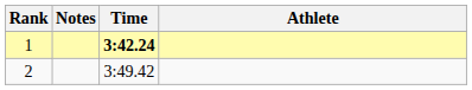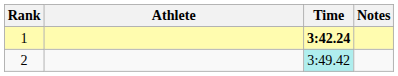columns swapped: Athlete <-> Notes
2 | Time: no background -> paleturquoise background
